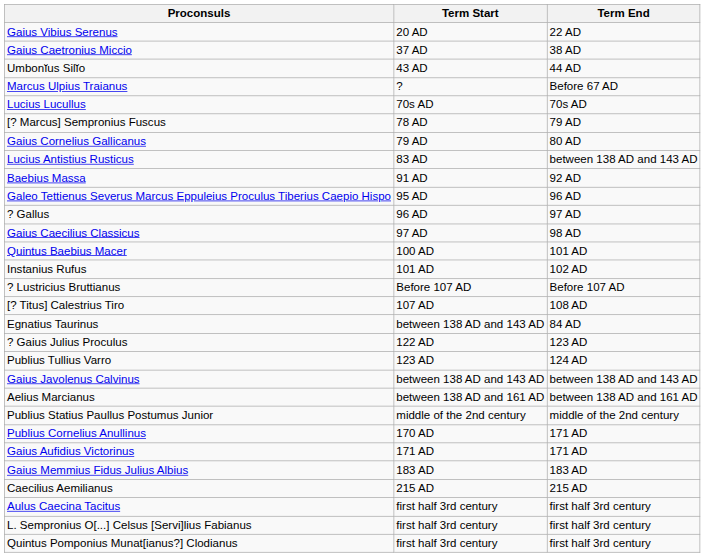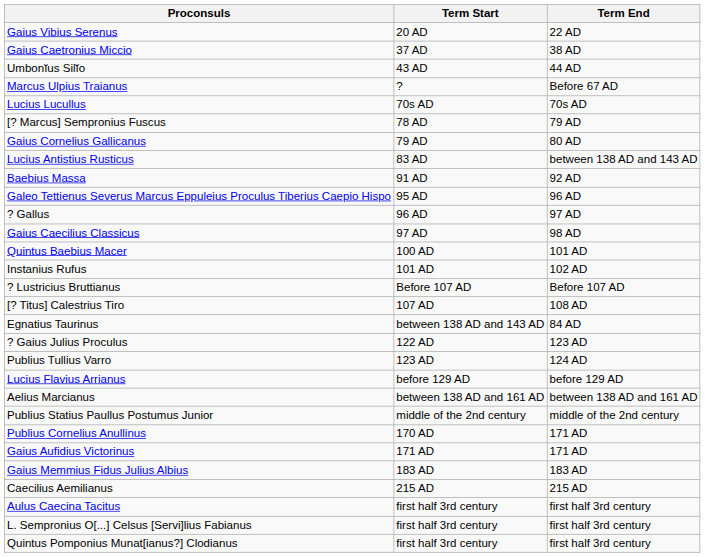+ row: Lucius Flavius Arrianus | before 129 AD | before 129 AD
- row: Gaius Javolenus Calvinus | between 138 AD and 143 AD | between 138 AD and 143 AD
